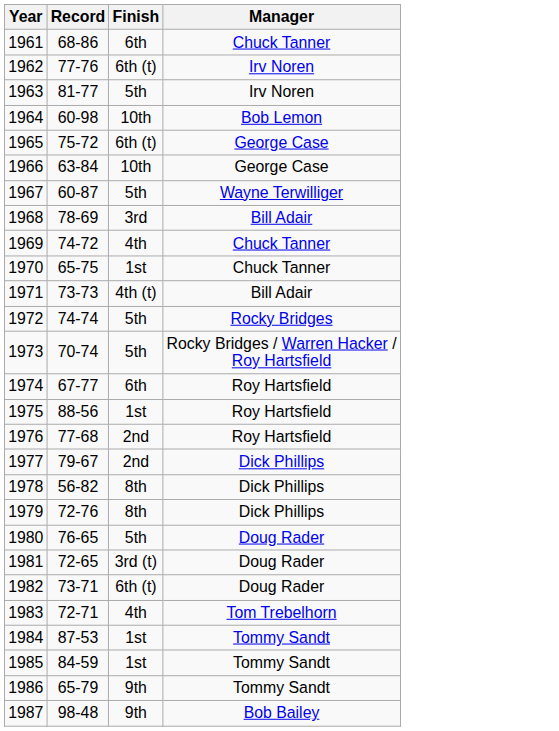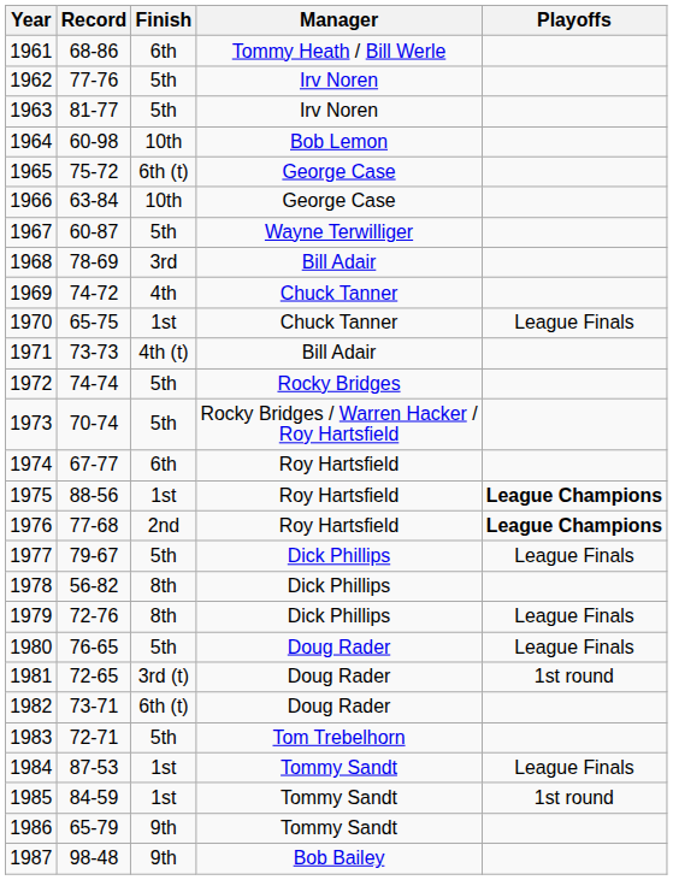+ column: Playoffs | League Finals | League Champions | League Champions | League Finals | League Finals | League Finals | 1st round | League Finals | 1st round
1961 | Manager: Chuck Tanner -> Tommy Heath / Bill Werle
1962 | Finish: 6th (t) -> 5th
1977 | Finish: 2nd -> 5th
1983 | Finish: 4th -> 5th
